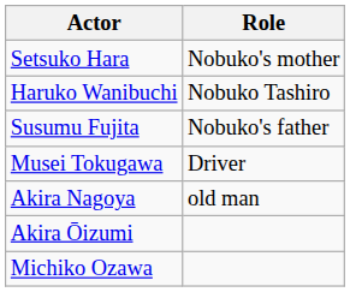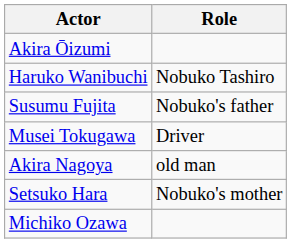rows swapped: Setsuko Hara <-> Akira Ōizumi
